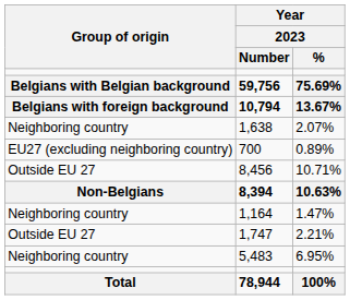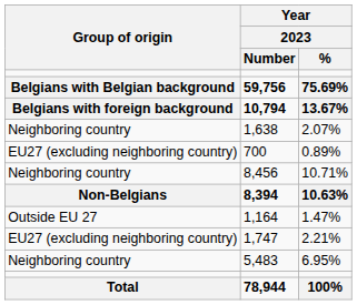8,456 | Group of origin: Outside EU 27 -> Neighboring country
1,164 | Group of origin: Neighboring country -> Outside EU 27
1,747 | Group of origin: Outside EU 27 -> EU27 (excluding neighboring country)
